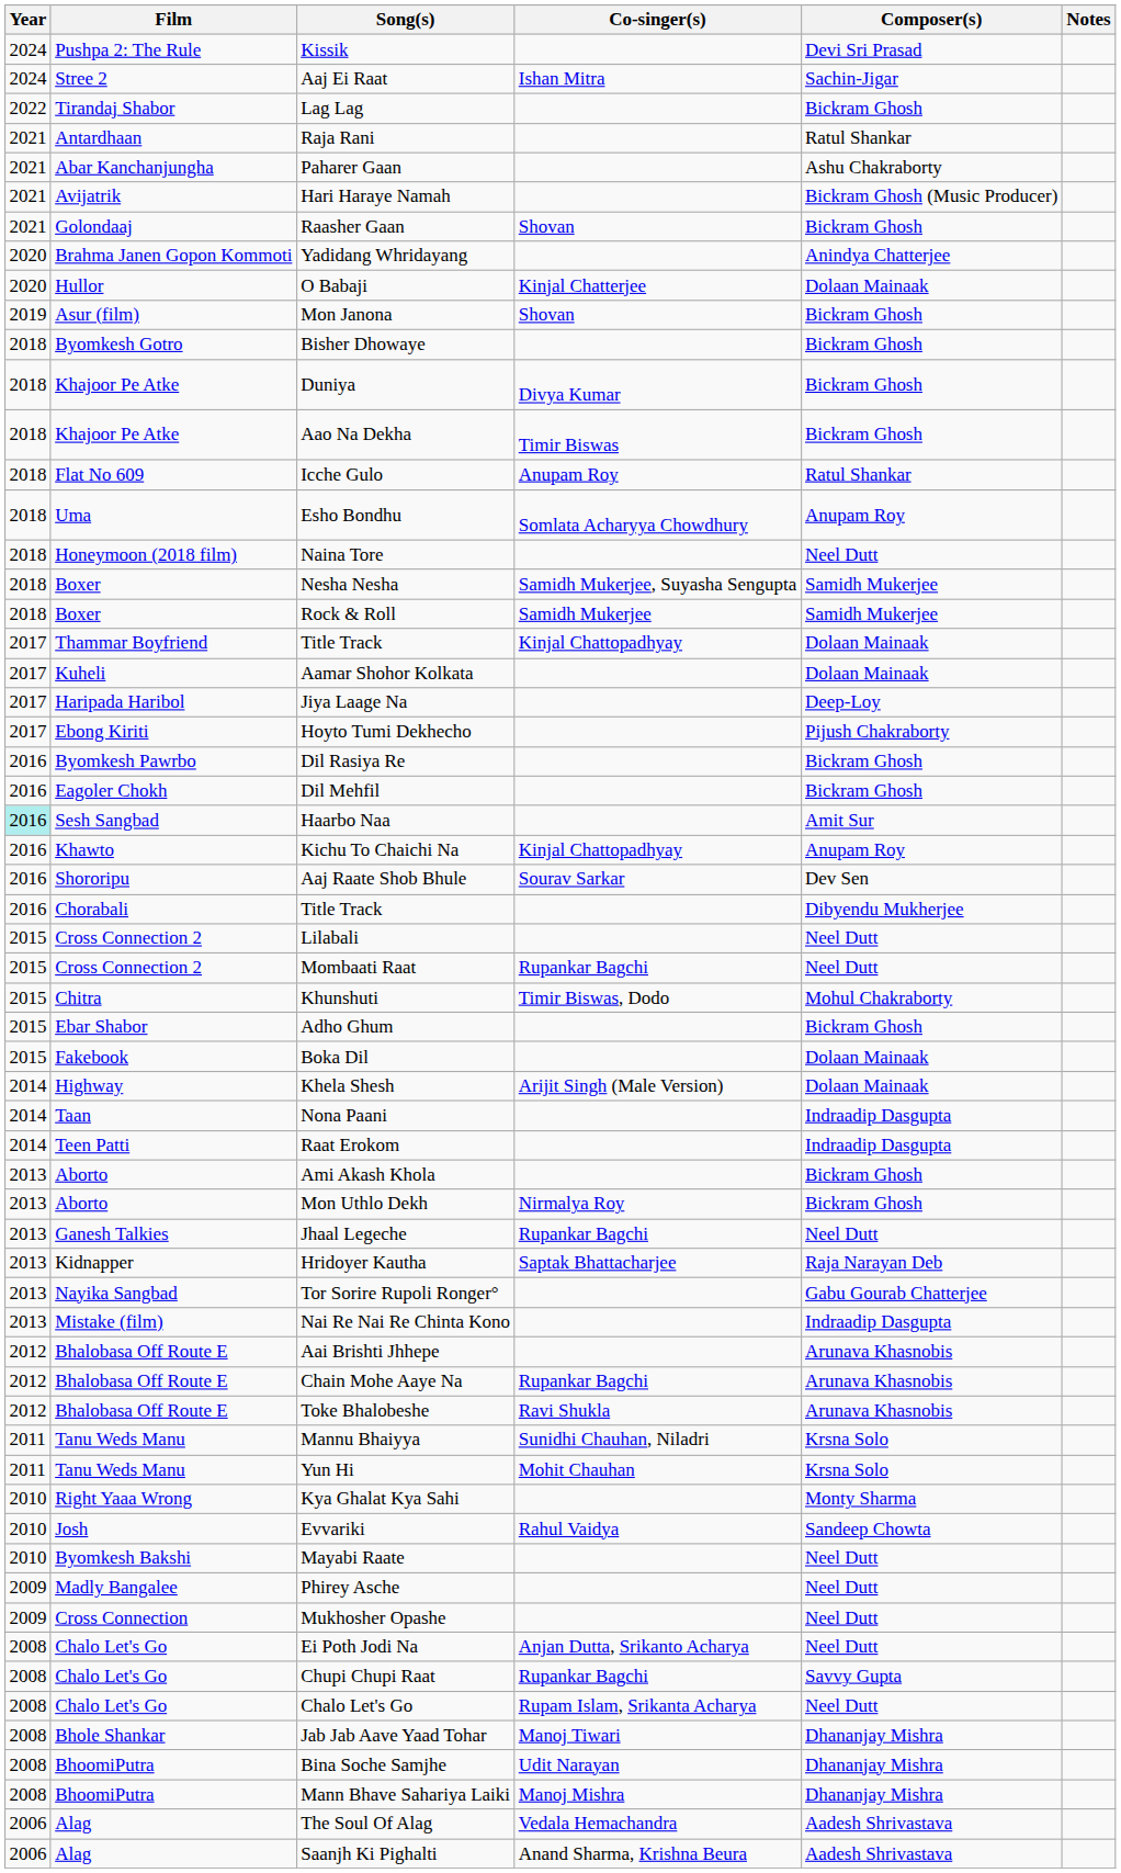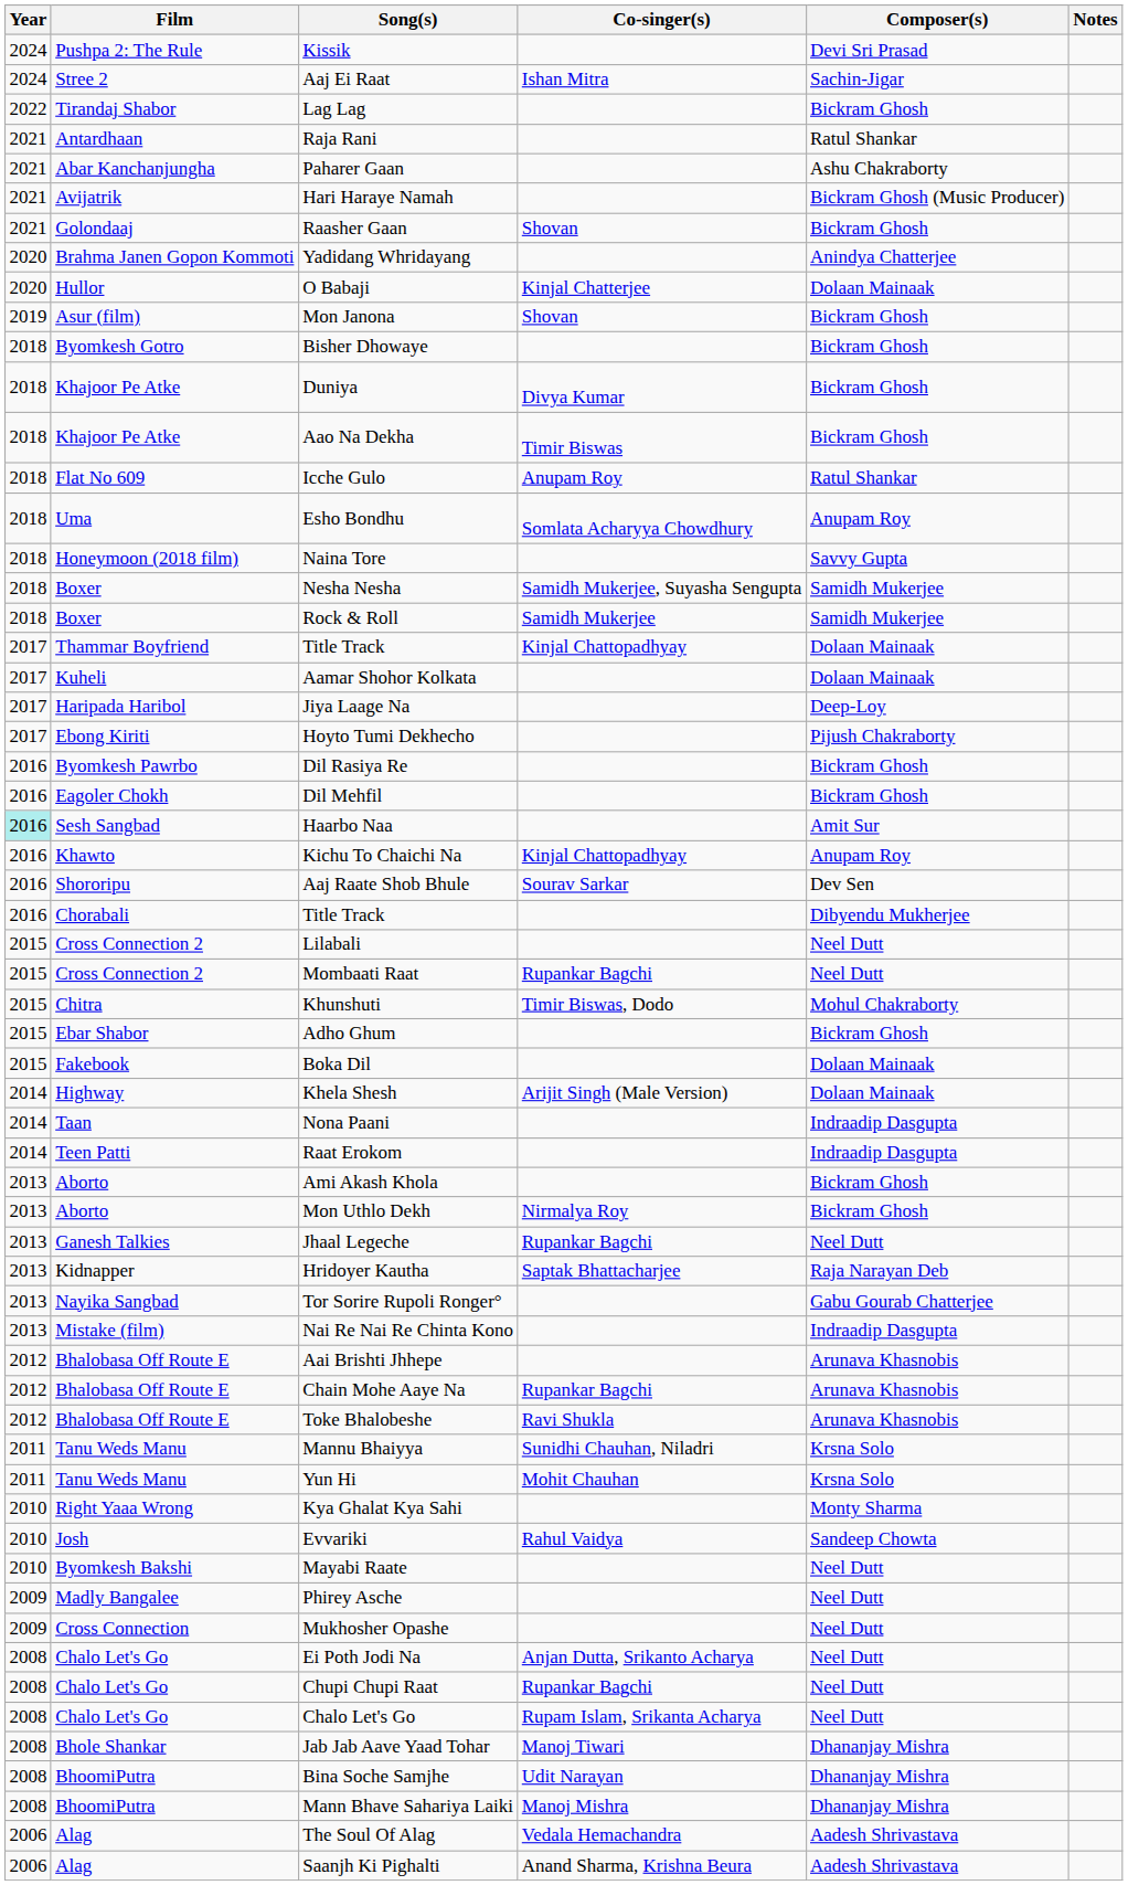Naina Tore | Composer(s): Neel Dutt -> Savvy Gupta
Chupi Chupi Raat | Composer(s): Savvy Gupta -> Neel Dutt
